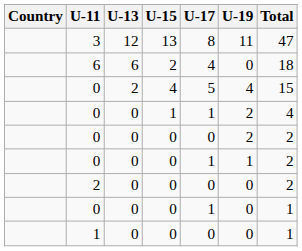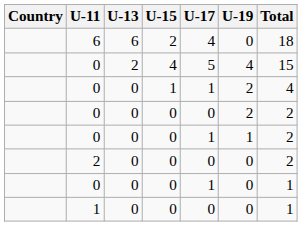- row: 3 | 12 | 13 | 8 | 11 | 47
